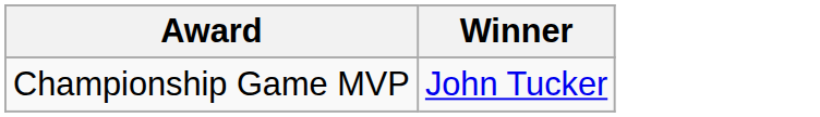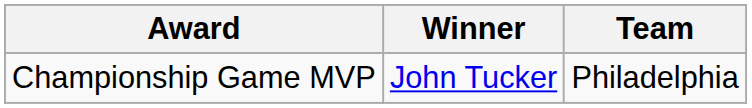+ column: Team | Philadelphia
